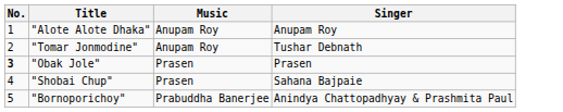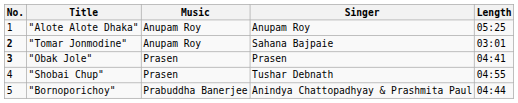+ column: Length | 05:25 | 03:01 | 04:41 | 04:55 | 04:44
"Tomar Jonmodine" | No.: normal -> bold
"Tomar Jonmodine" | Singer: Tushar Debnath -> Sahana Bajpaie
"Shobai Chup" | Singer: Sahana Bajpaie -> Tushar Debnath
